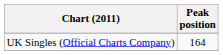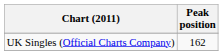UK Singles (Official Charts Company) | Peak position: 164 -> 162
